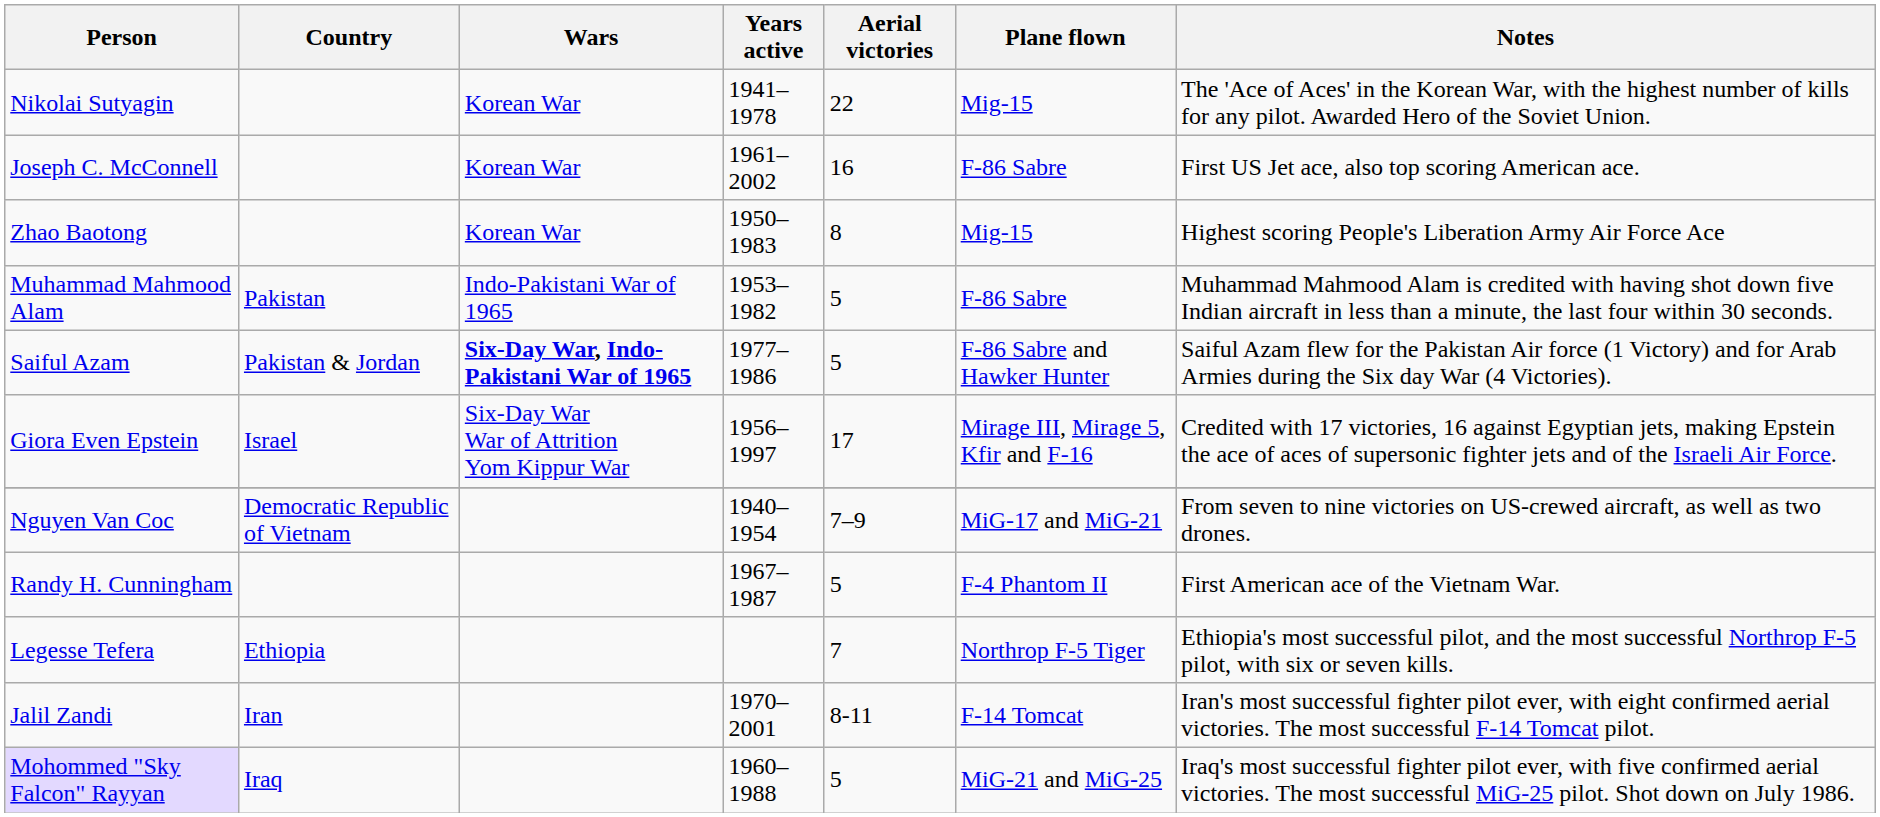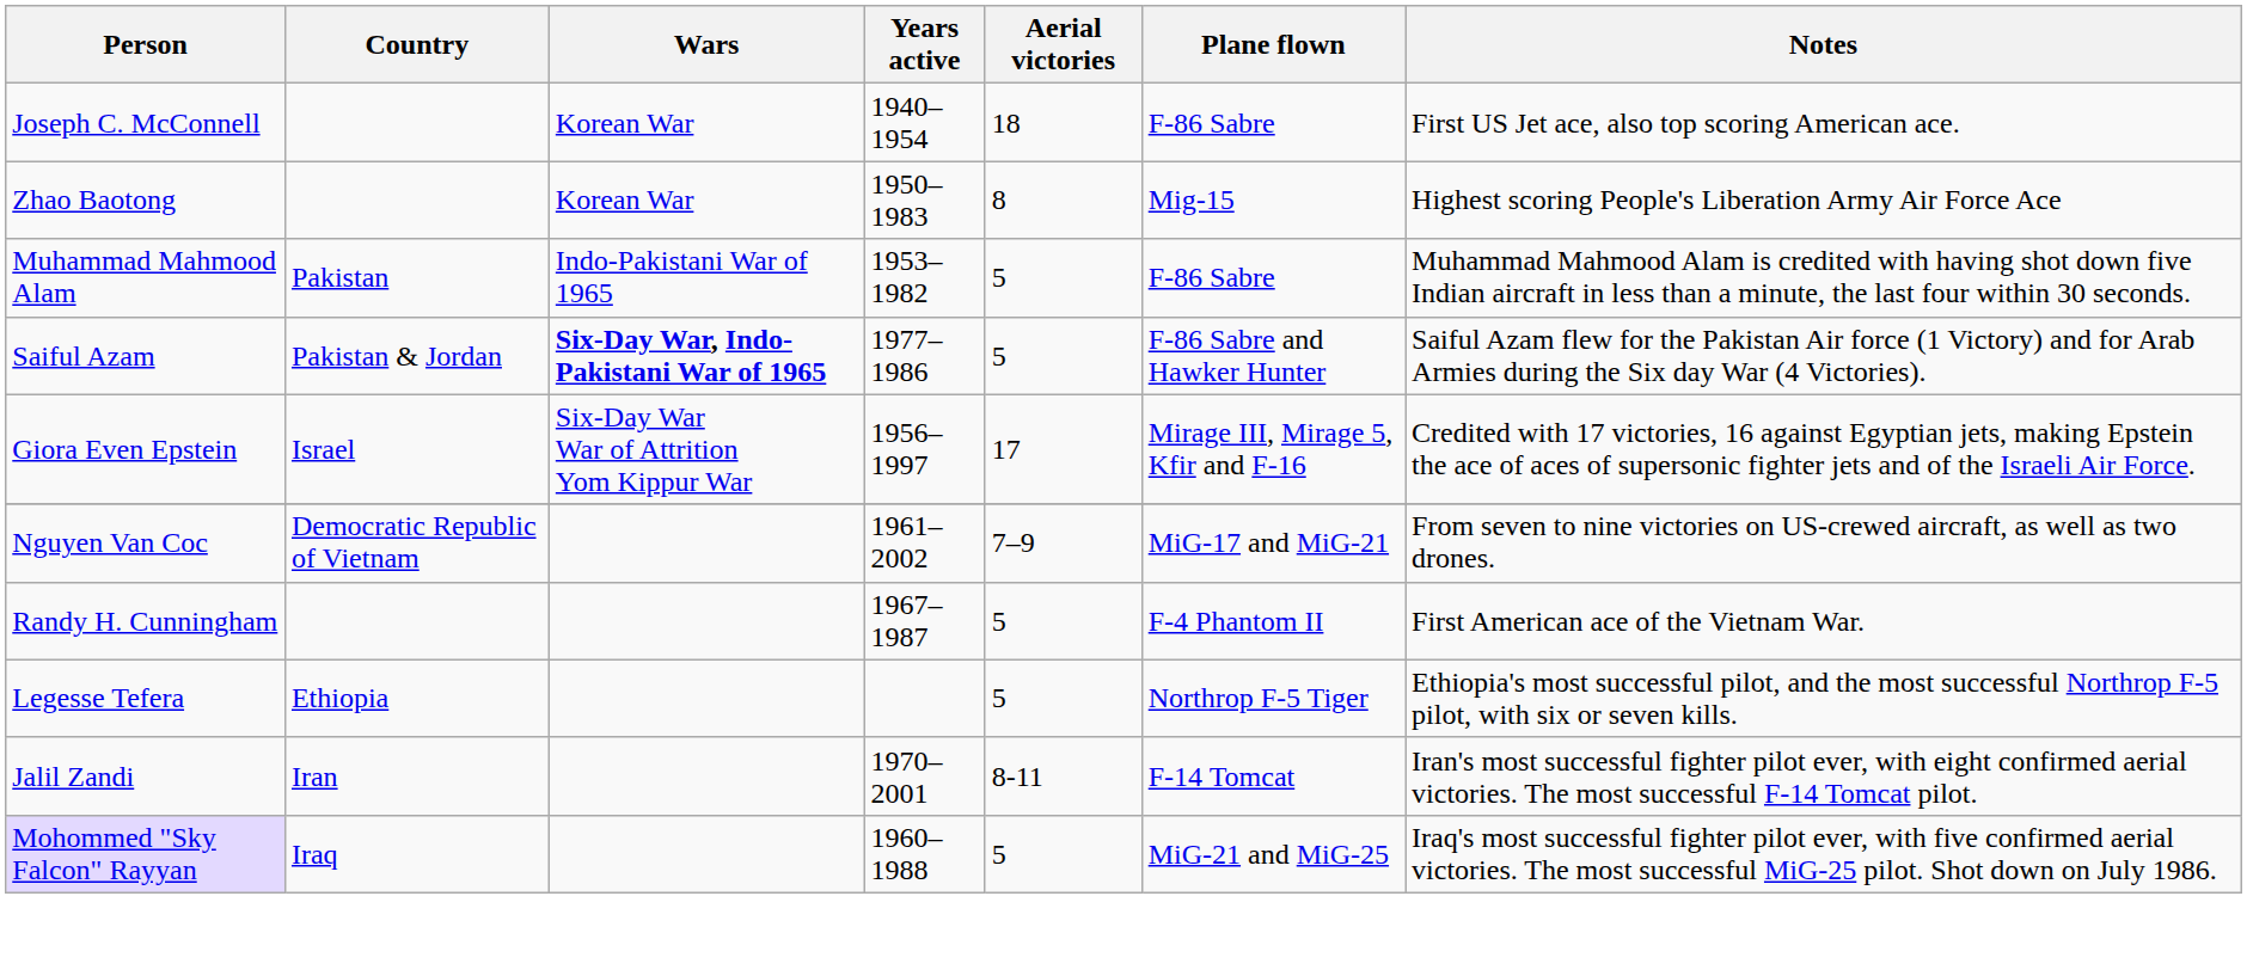- row: Nikolai Sutyagin | Korean War | 1941–1978 | 22 | Mig-15 | The 'Ace of Aces' in the Korean War, with the highest number of kills for any pilot. Awarded Hero of the Soviet Union.
Joseph C. McConnell | Years active: 1961–2002 -> 1940–1954
Joseph C. McConnell | Aerial victories: 16 -> 18
Nguyen Van Coc | Years active: 1940–1954 -> 1961–2002
Legesse Tefera | Aerial victories: 7 -> 5
